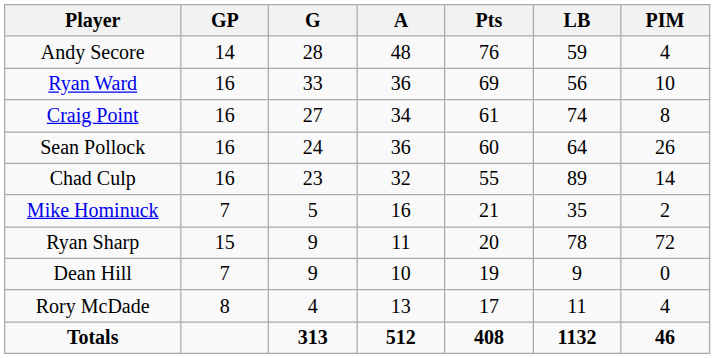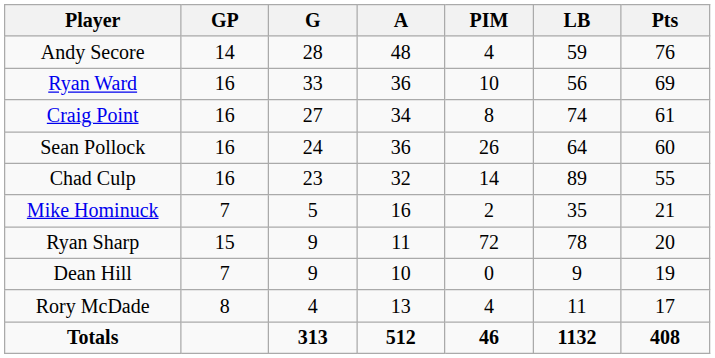columns swapped: Pts <-> PIM
